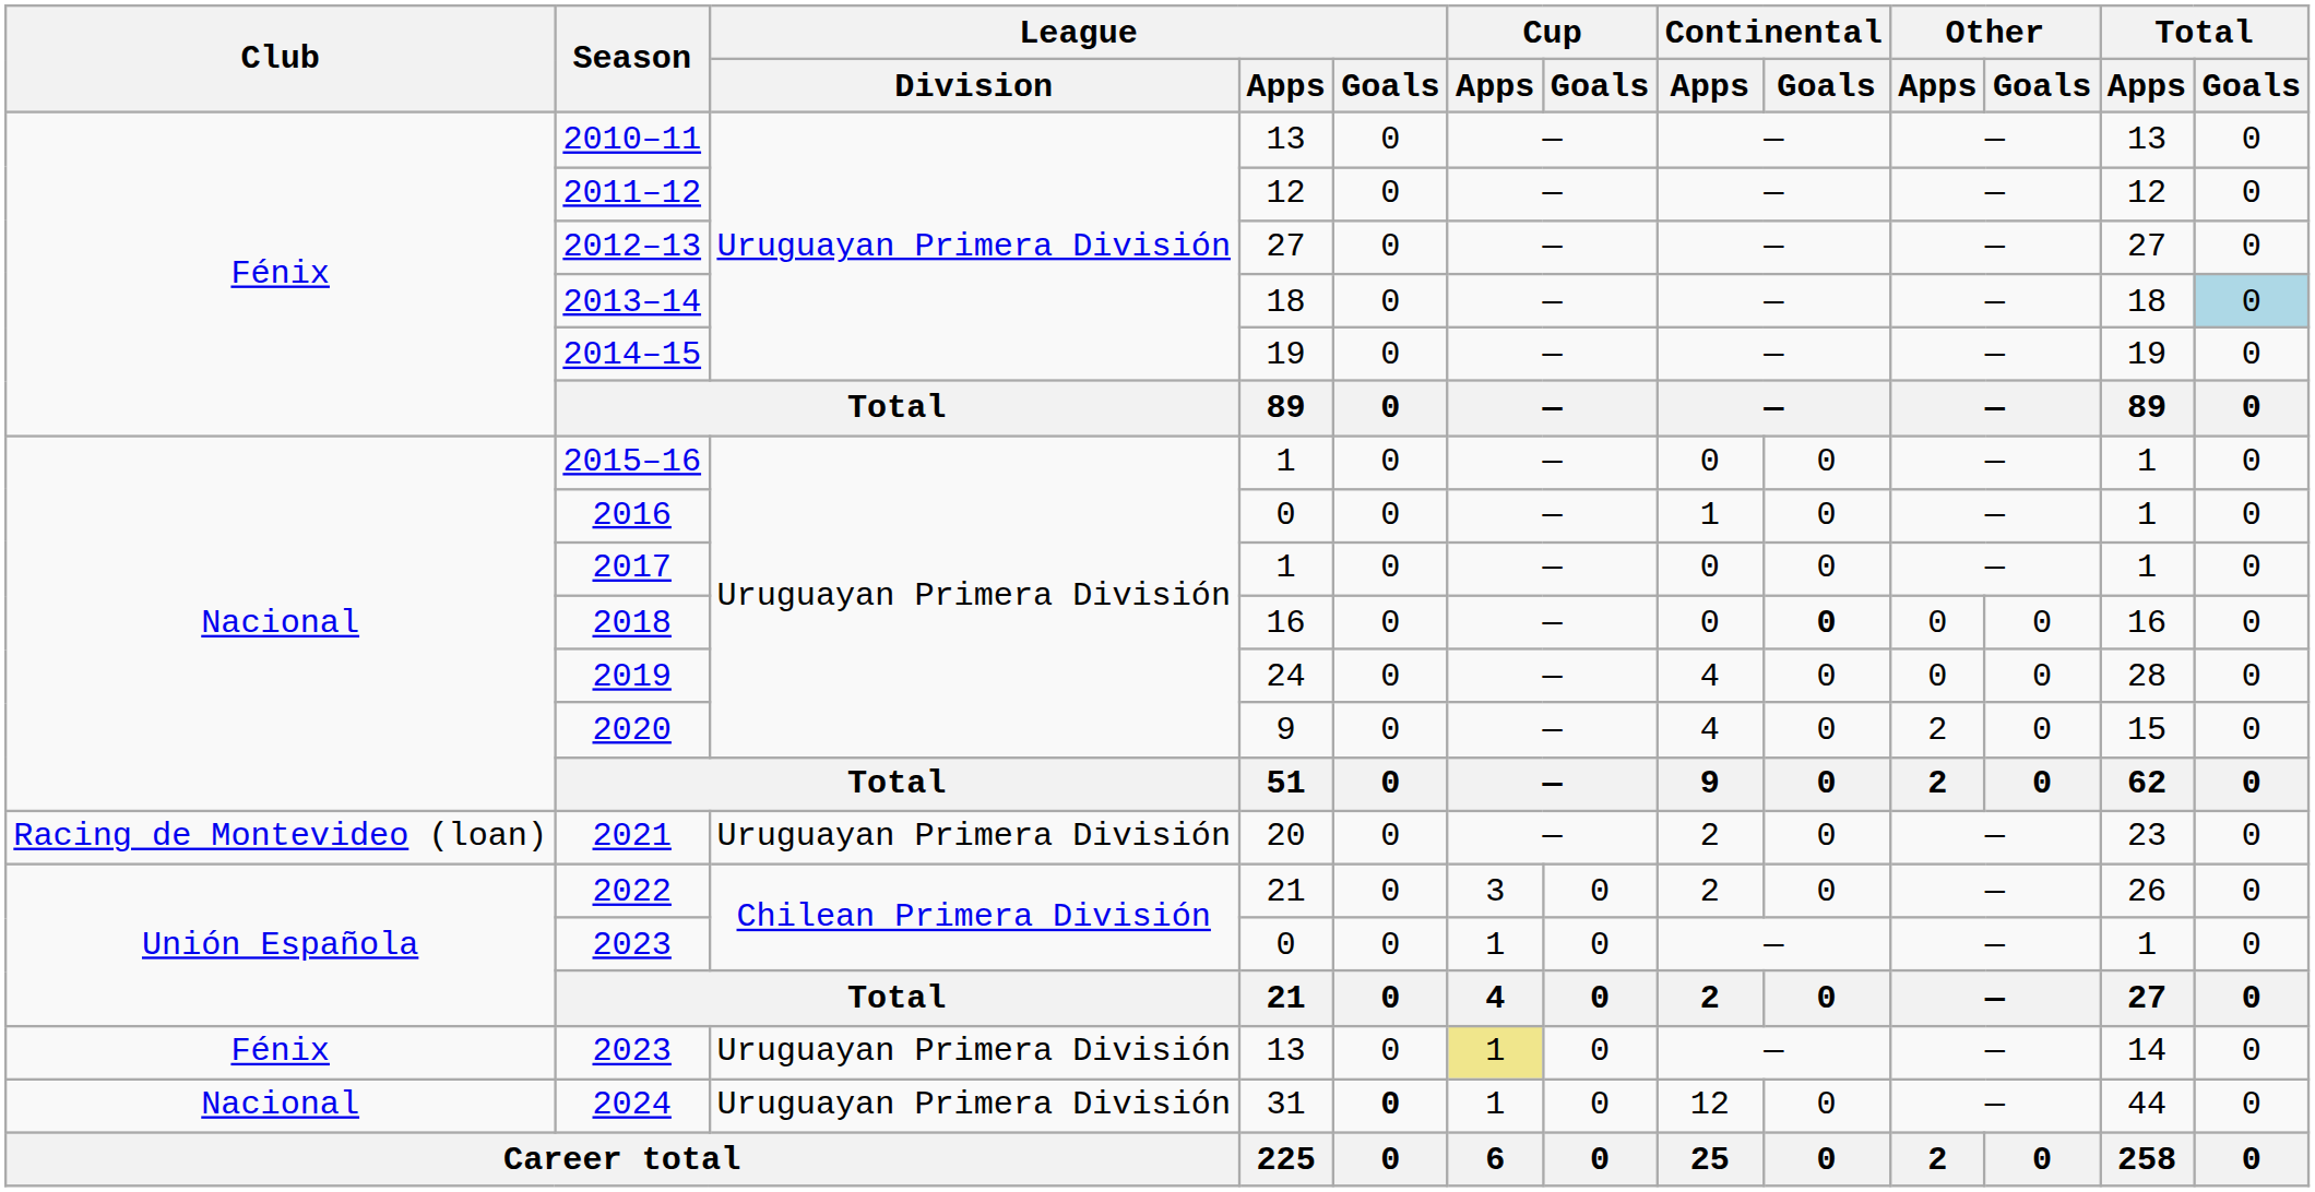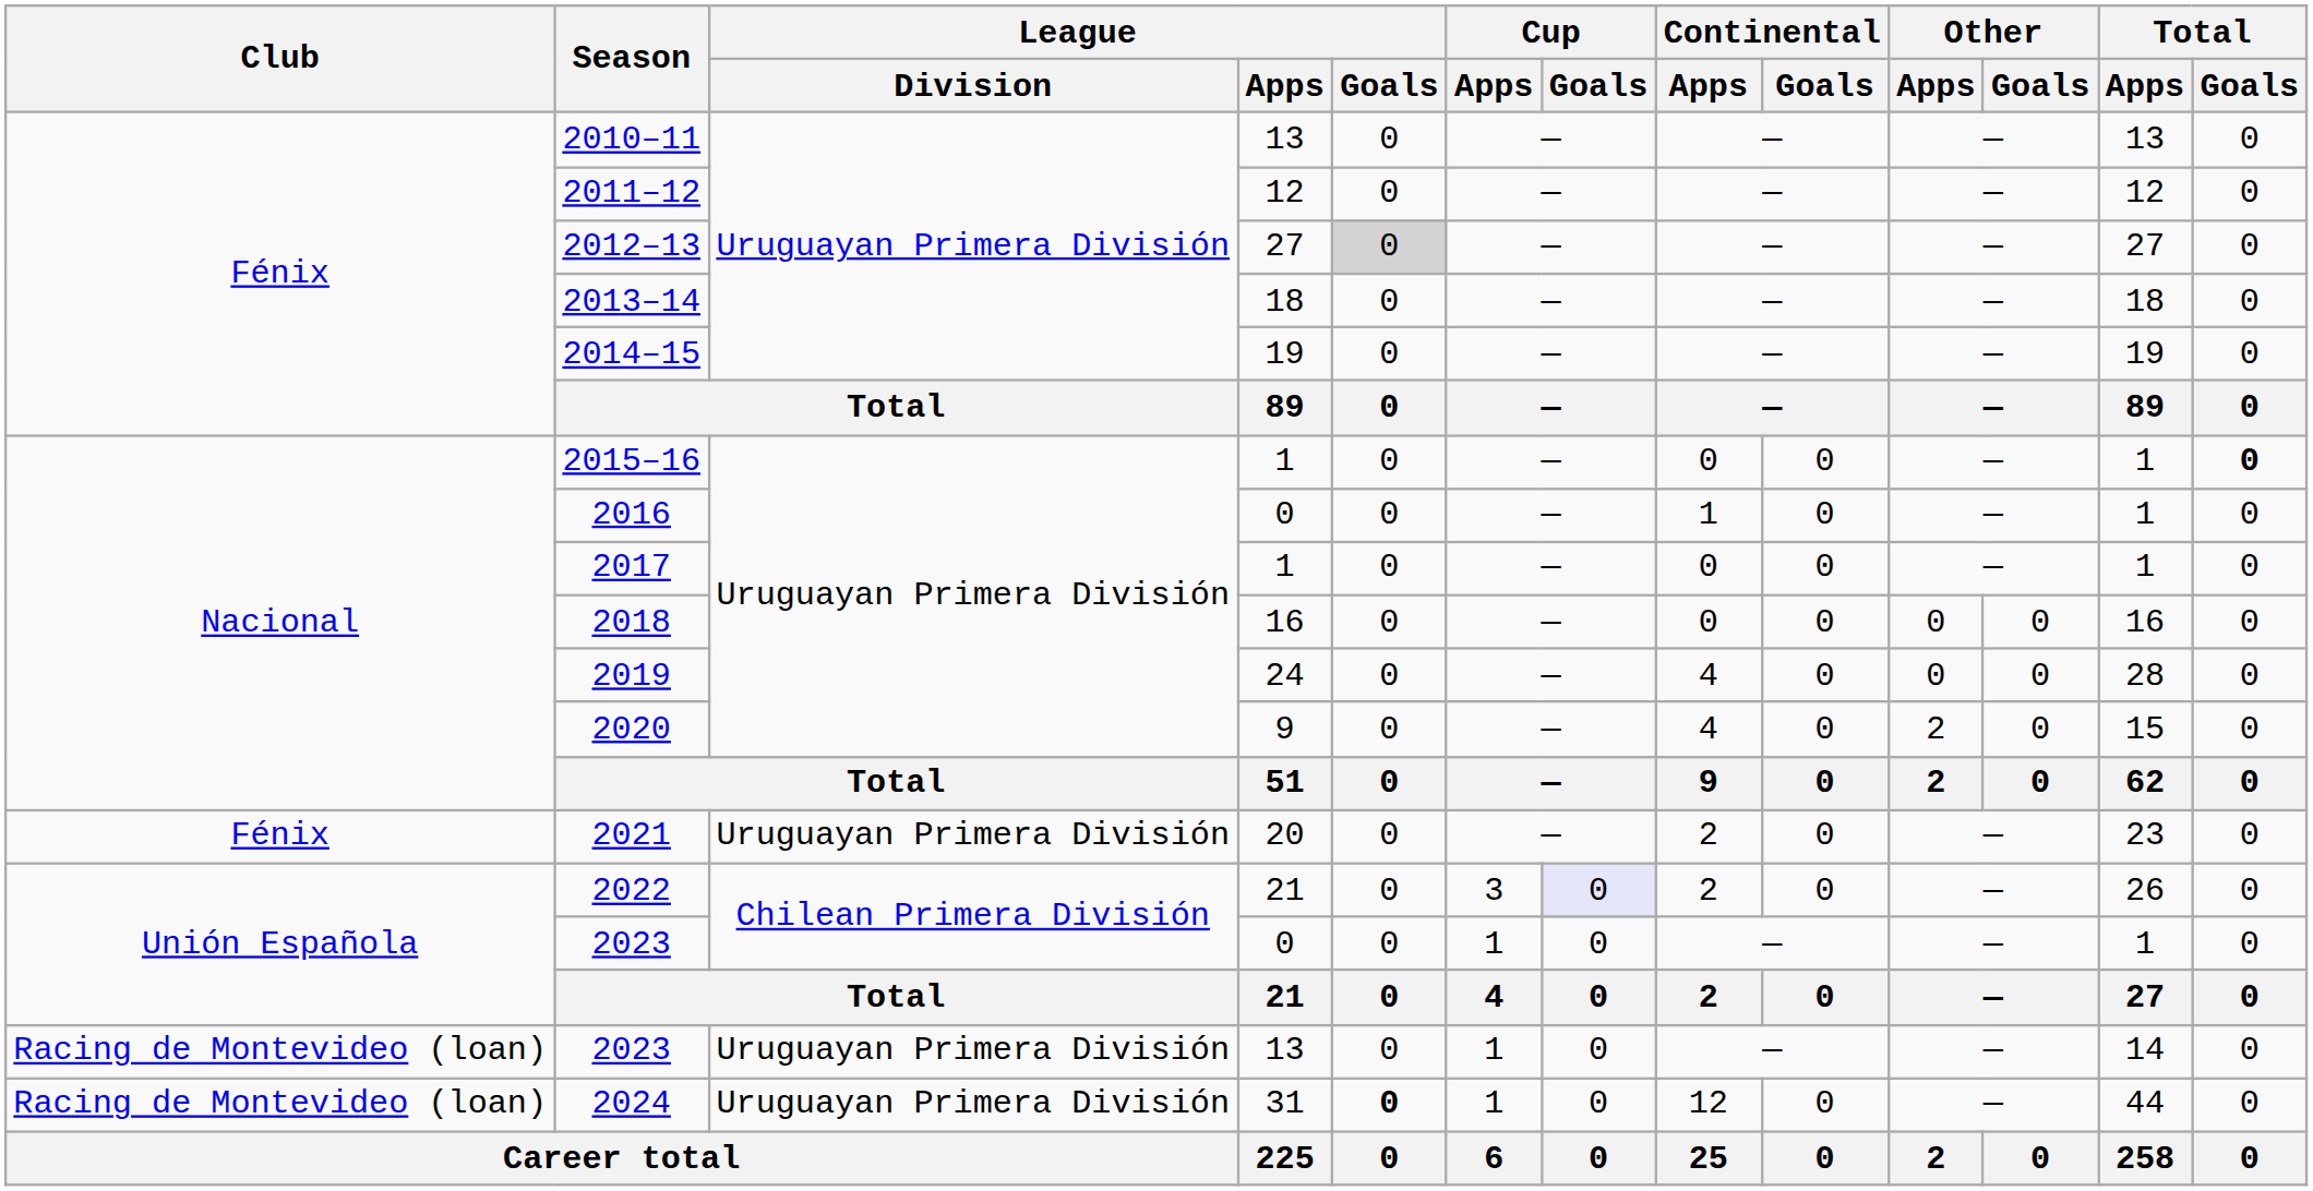2012–13 | League / Goals: no background -> lightgrey background
2013–14 | Total / Goals: lightblue background -> no background
2015–16 | Total / Goals: normal -> bold
2018 | Continental / Goals: bold -> normal
2021 | Club: Racing de Montevideo (loan) -> Fénix
2022 | Cup / Goals: no background -> lavender background
2023 / 13 | Club: Fénix -> Racing de Montevideo (loan)
2023 / 13 | Cup / Apps: khaki background -> no background
2024 | Club: Nacional -> Racing de Montevideo (loan)
